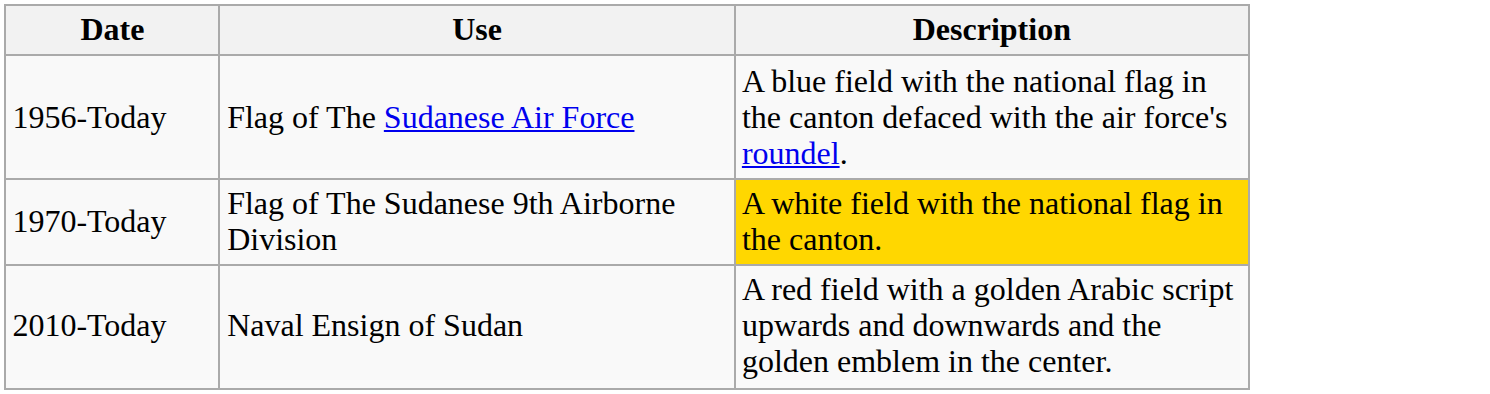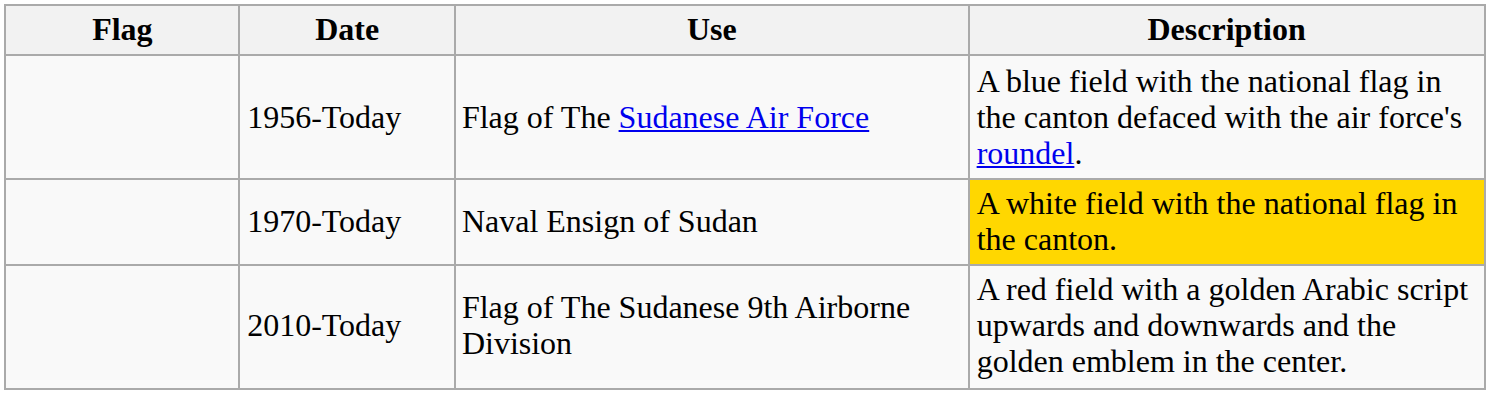+ column: Flag
1970-Today | Use: Flag of The Sudanese 9th Airborne Division -> Naval Ensign of Sudan
2010-Today | Use: Naval Ensign of Sudan -> Flag of The Sudanese 9th Airborne Division
